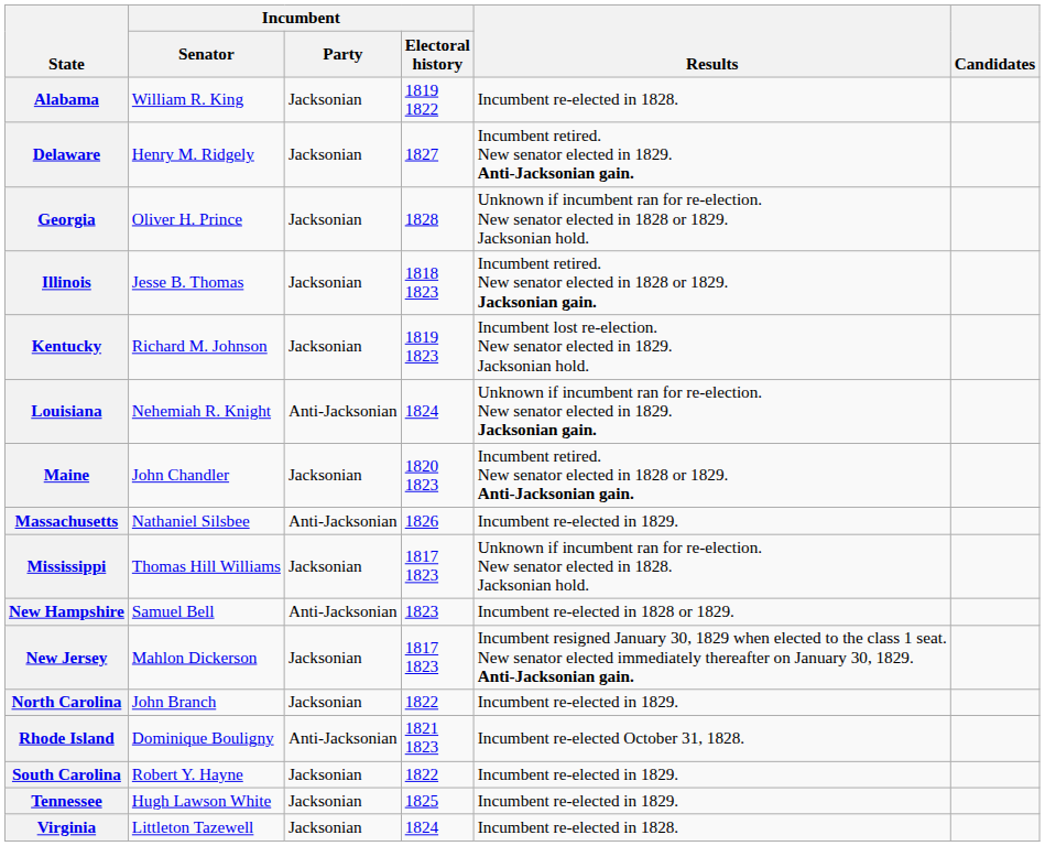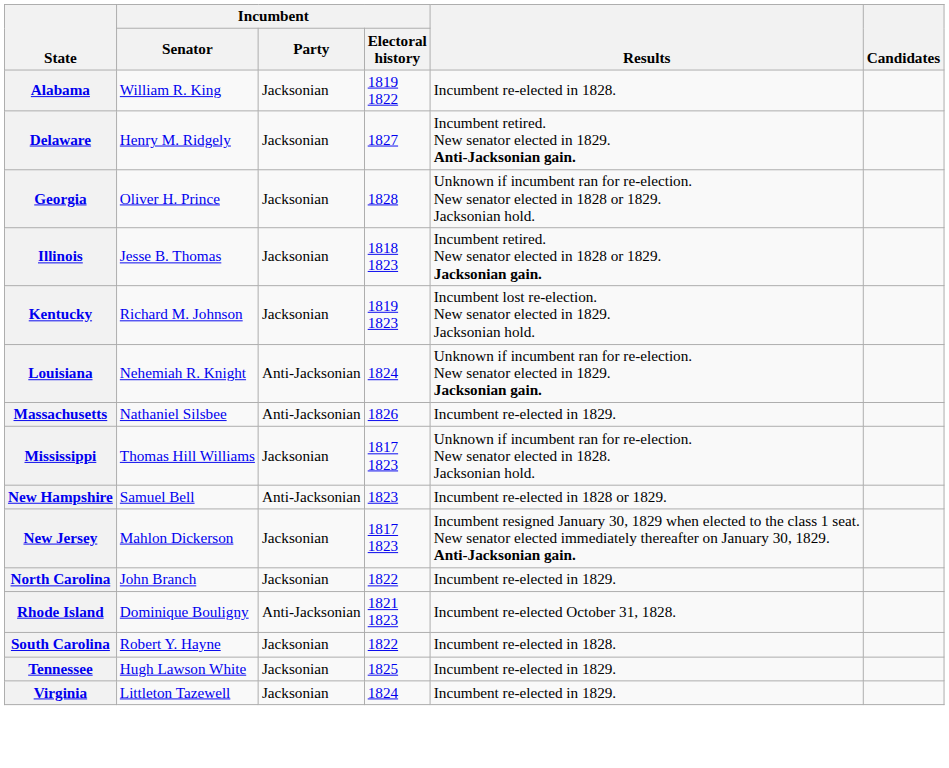- row: Maine | John Chandler | Jacksonian | 1820 1823 | Incumbent retired. New senator elected in 1828 or 1829. Anti-Jacksonian gain.
South Carolina | Results: Incumbent re-elected in 1829. -> Incumbent re-elected in 1828.
Virginia | Results: Incumbent re-elected in 1828. -> Incumbent re-elected in 1829.
